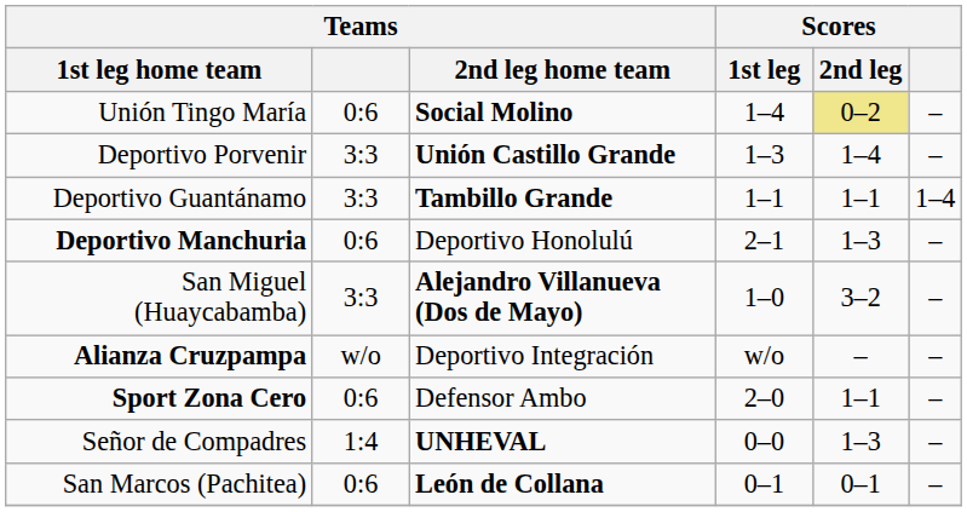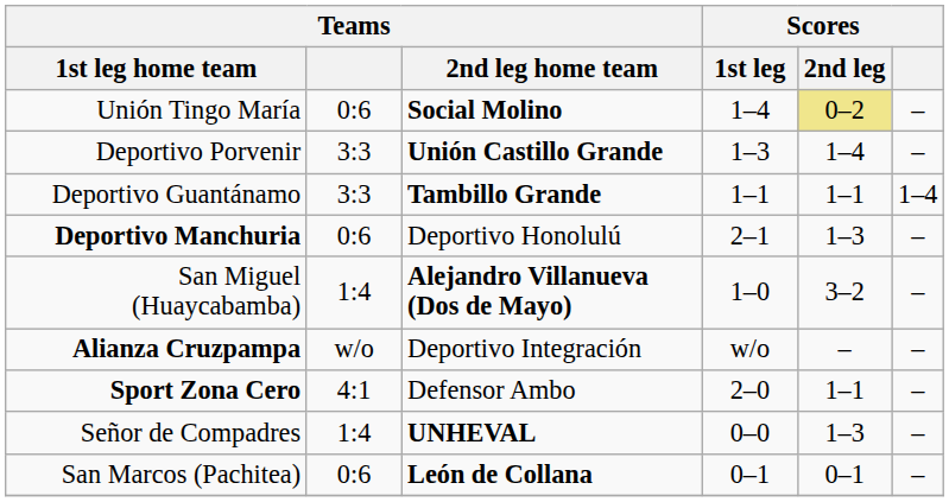San Miguel (Huaycabamba) | Teams: 3:3 -> 1:4
Sport Zona Cero | Teams: 0:6 -> 4:1
